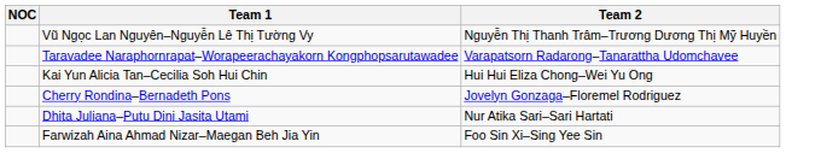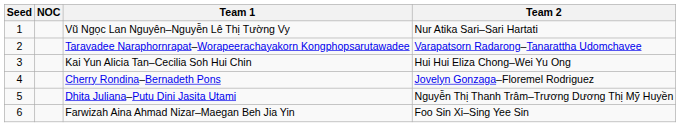+ column: Seed | 1 | 2 | 3 | 4 | 5 | 6
Vũ Ngọc Lan Nguyên–Nguyễn Lê Thị Tường Vy | Team 2: Nguyễn Thị Thanh Trâm–Trương Dương Thị Mỹ Huyền -> Nur Atika Sari–Sari Hartati
Dhita Juliana–Putu Dini Jasita Utami | Team 2: Nur Atika Sari–Sari Hartati -> Nguyễn Thị Thanh Trâm–Trương Dương Thị Mỹ Huyền
